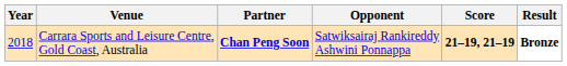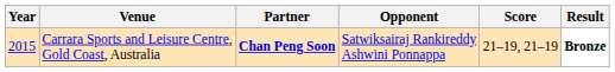Carrara Sports and Leisure Centre, Gold Coast, Australia | Year: 2018 -> 2015
Carrara Sports and Leisure Centre, Gold Coast, Australia | Score: bold -> normal
